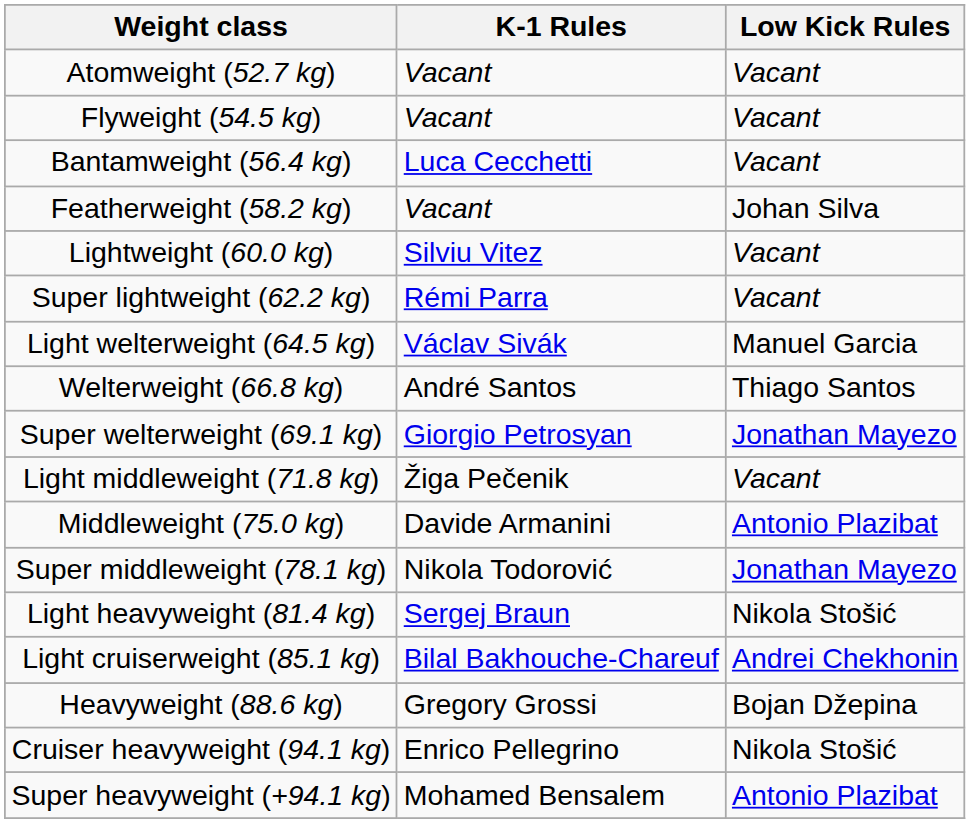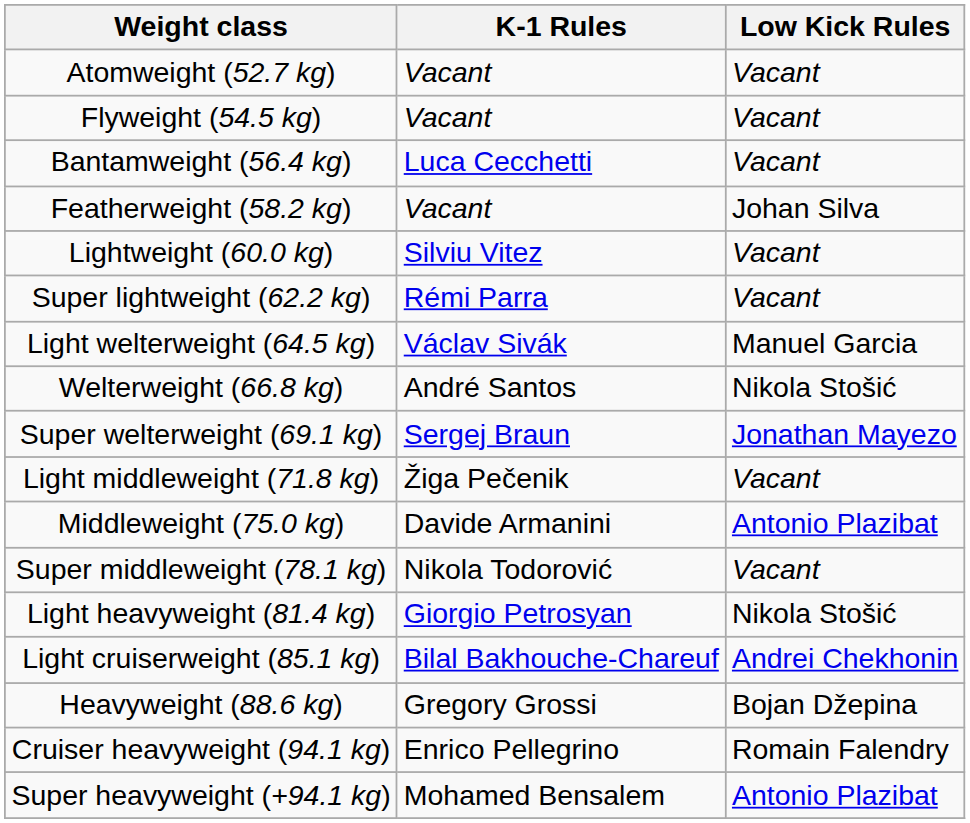Welterweight (66.8 kg) | Low Kick Rules: Thiago Santos -> Nikola Stošić
Super welterweight (69.1 kg) | K-1 Rules: Giorgio Petrosyan -> Sergej Braun
Super middleweight (78.1 kg) | Low Kick Rules: Jonathan Mayezo -> Vacant
Light heavyweight (81.4 kg) | K-1 Rules: Sergej Braun -> Giorgio Petrosyan
Cruiser heavyweight (94.1 kg) | Low Kick Rules: Nikola Stošić -> Romain Falendry
